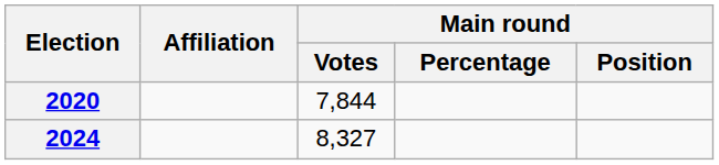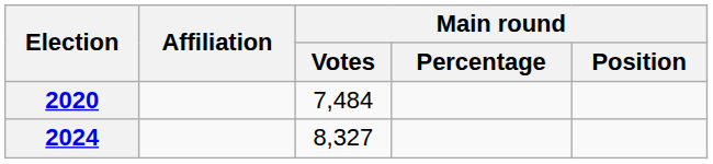2020 | Main round / Votes: 7,844 -> 7,484
